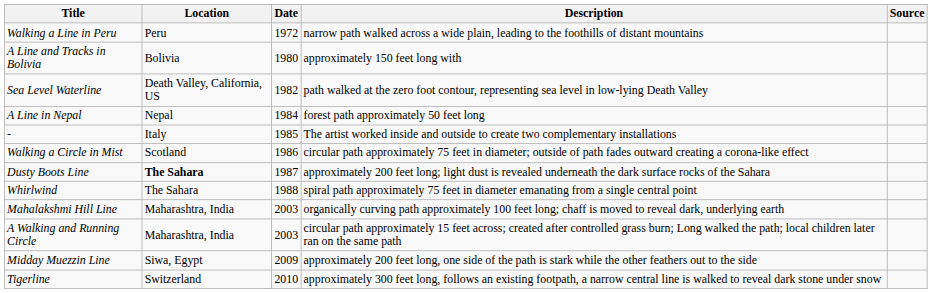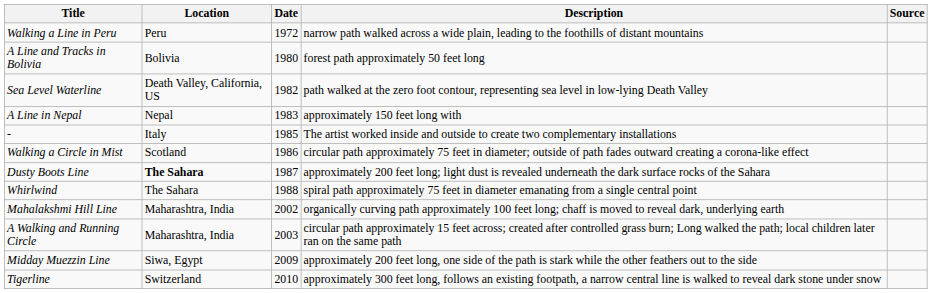A Line and Tracks in Bolivia | Description: approximately 150 feet long with -> forest path approximately 50 feet long
A Line in Nepal | Date: 1984 -> 1983
A Line in Nepal | Description: forest path approximately 50 feet long -> approximately 150 feet long with
Mahalakshmi Hill Line | Date: 2003 -> 2002
